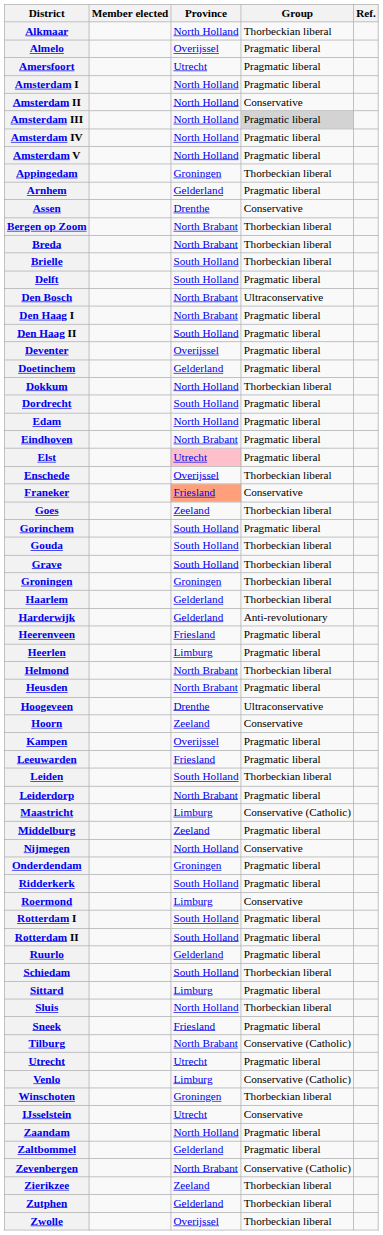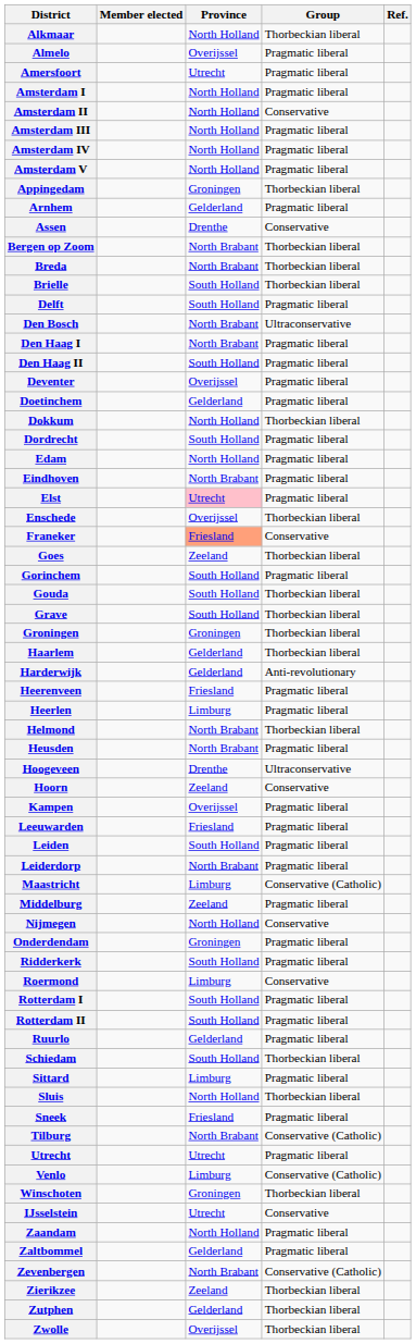Amsterdam III | Group: lightgrey background -> no background
Leiden | Group: Thorbeckian liberal -> Pragmatic liberal
